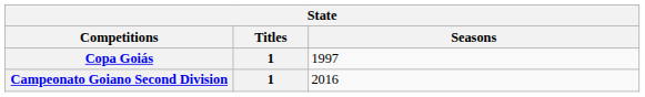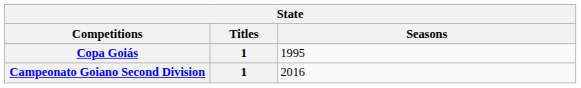Copa Goiás | Seasons: 1997 -> 1995
